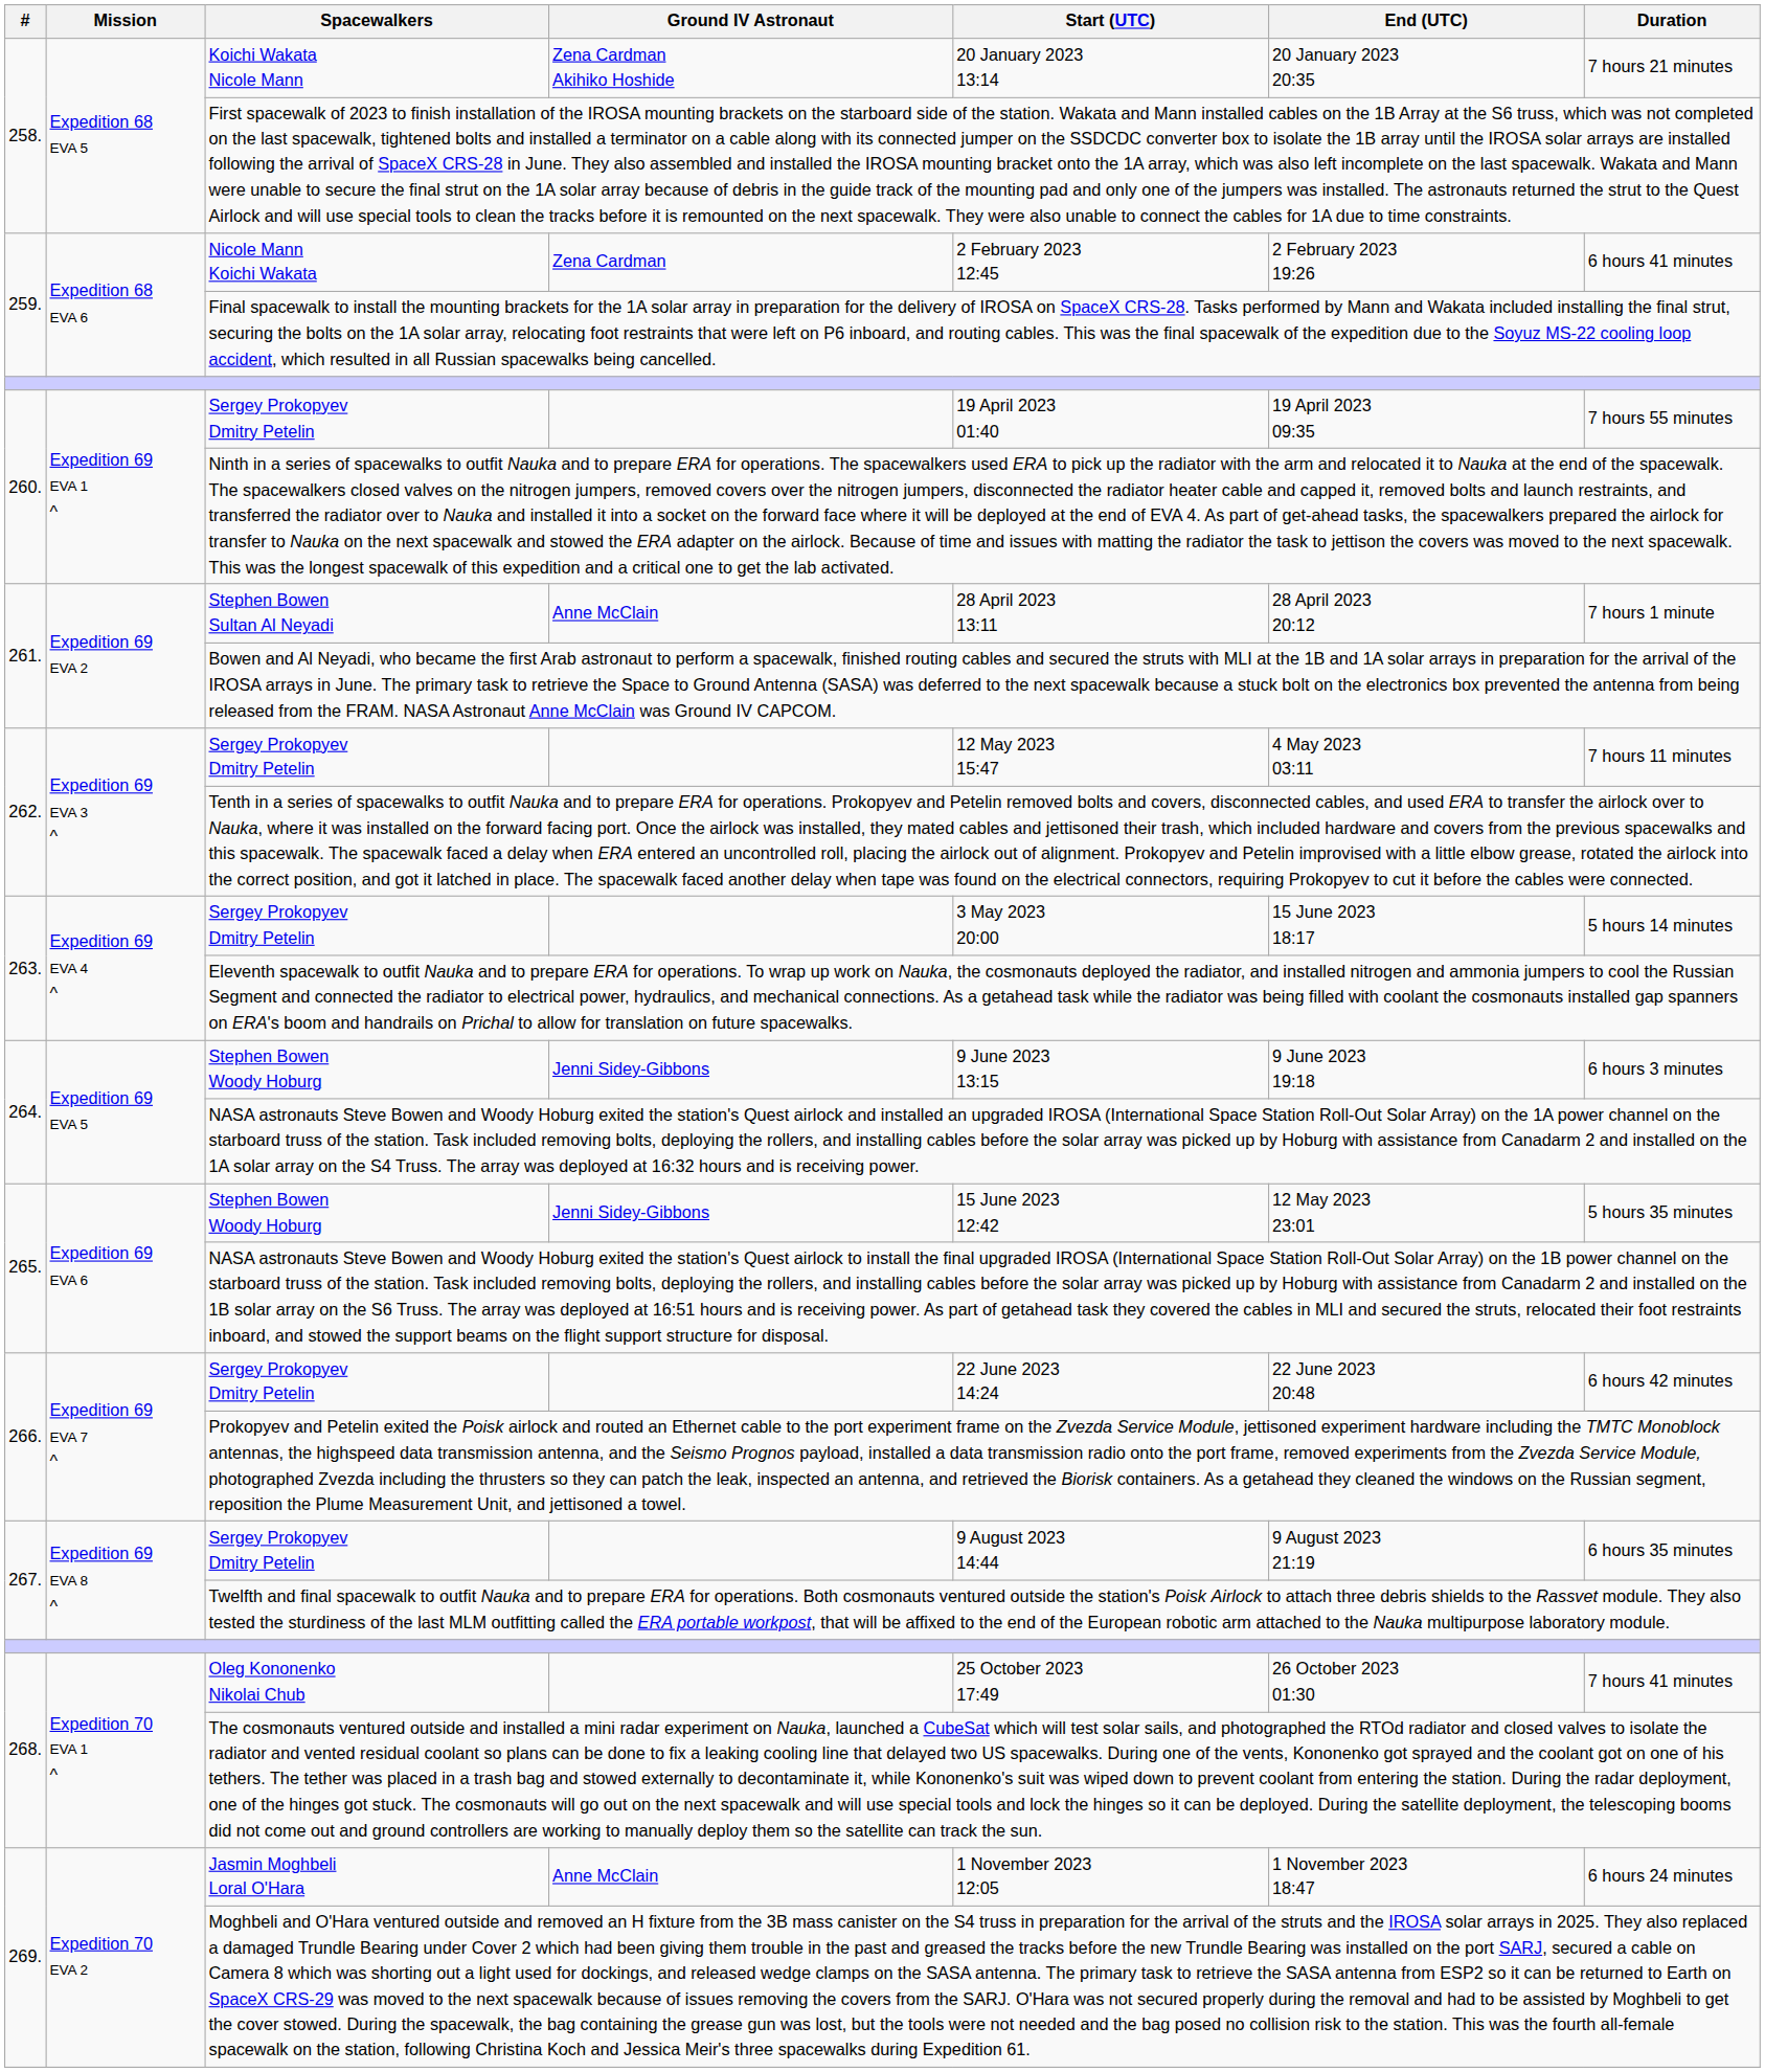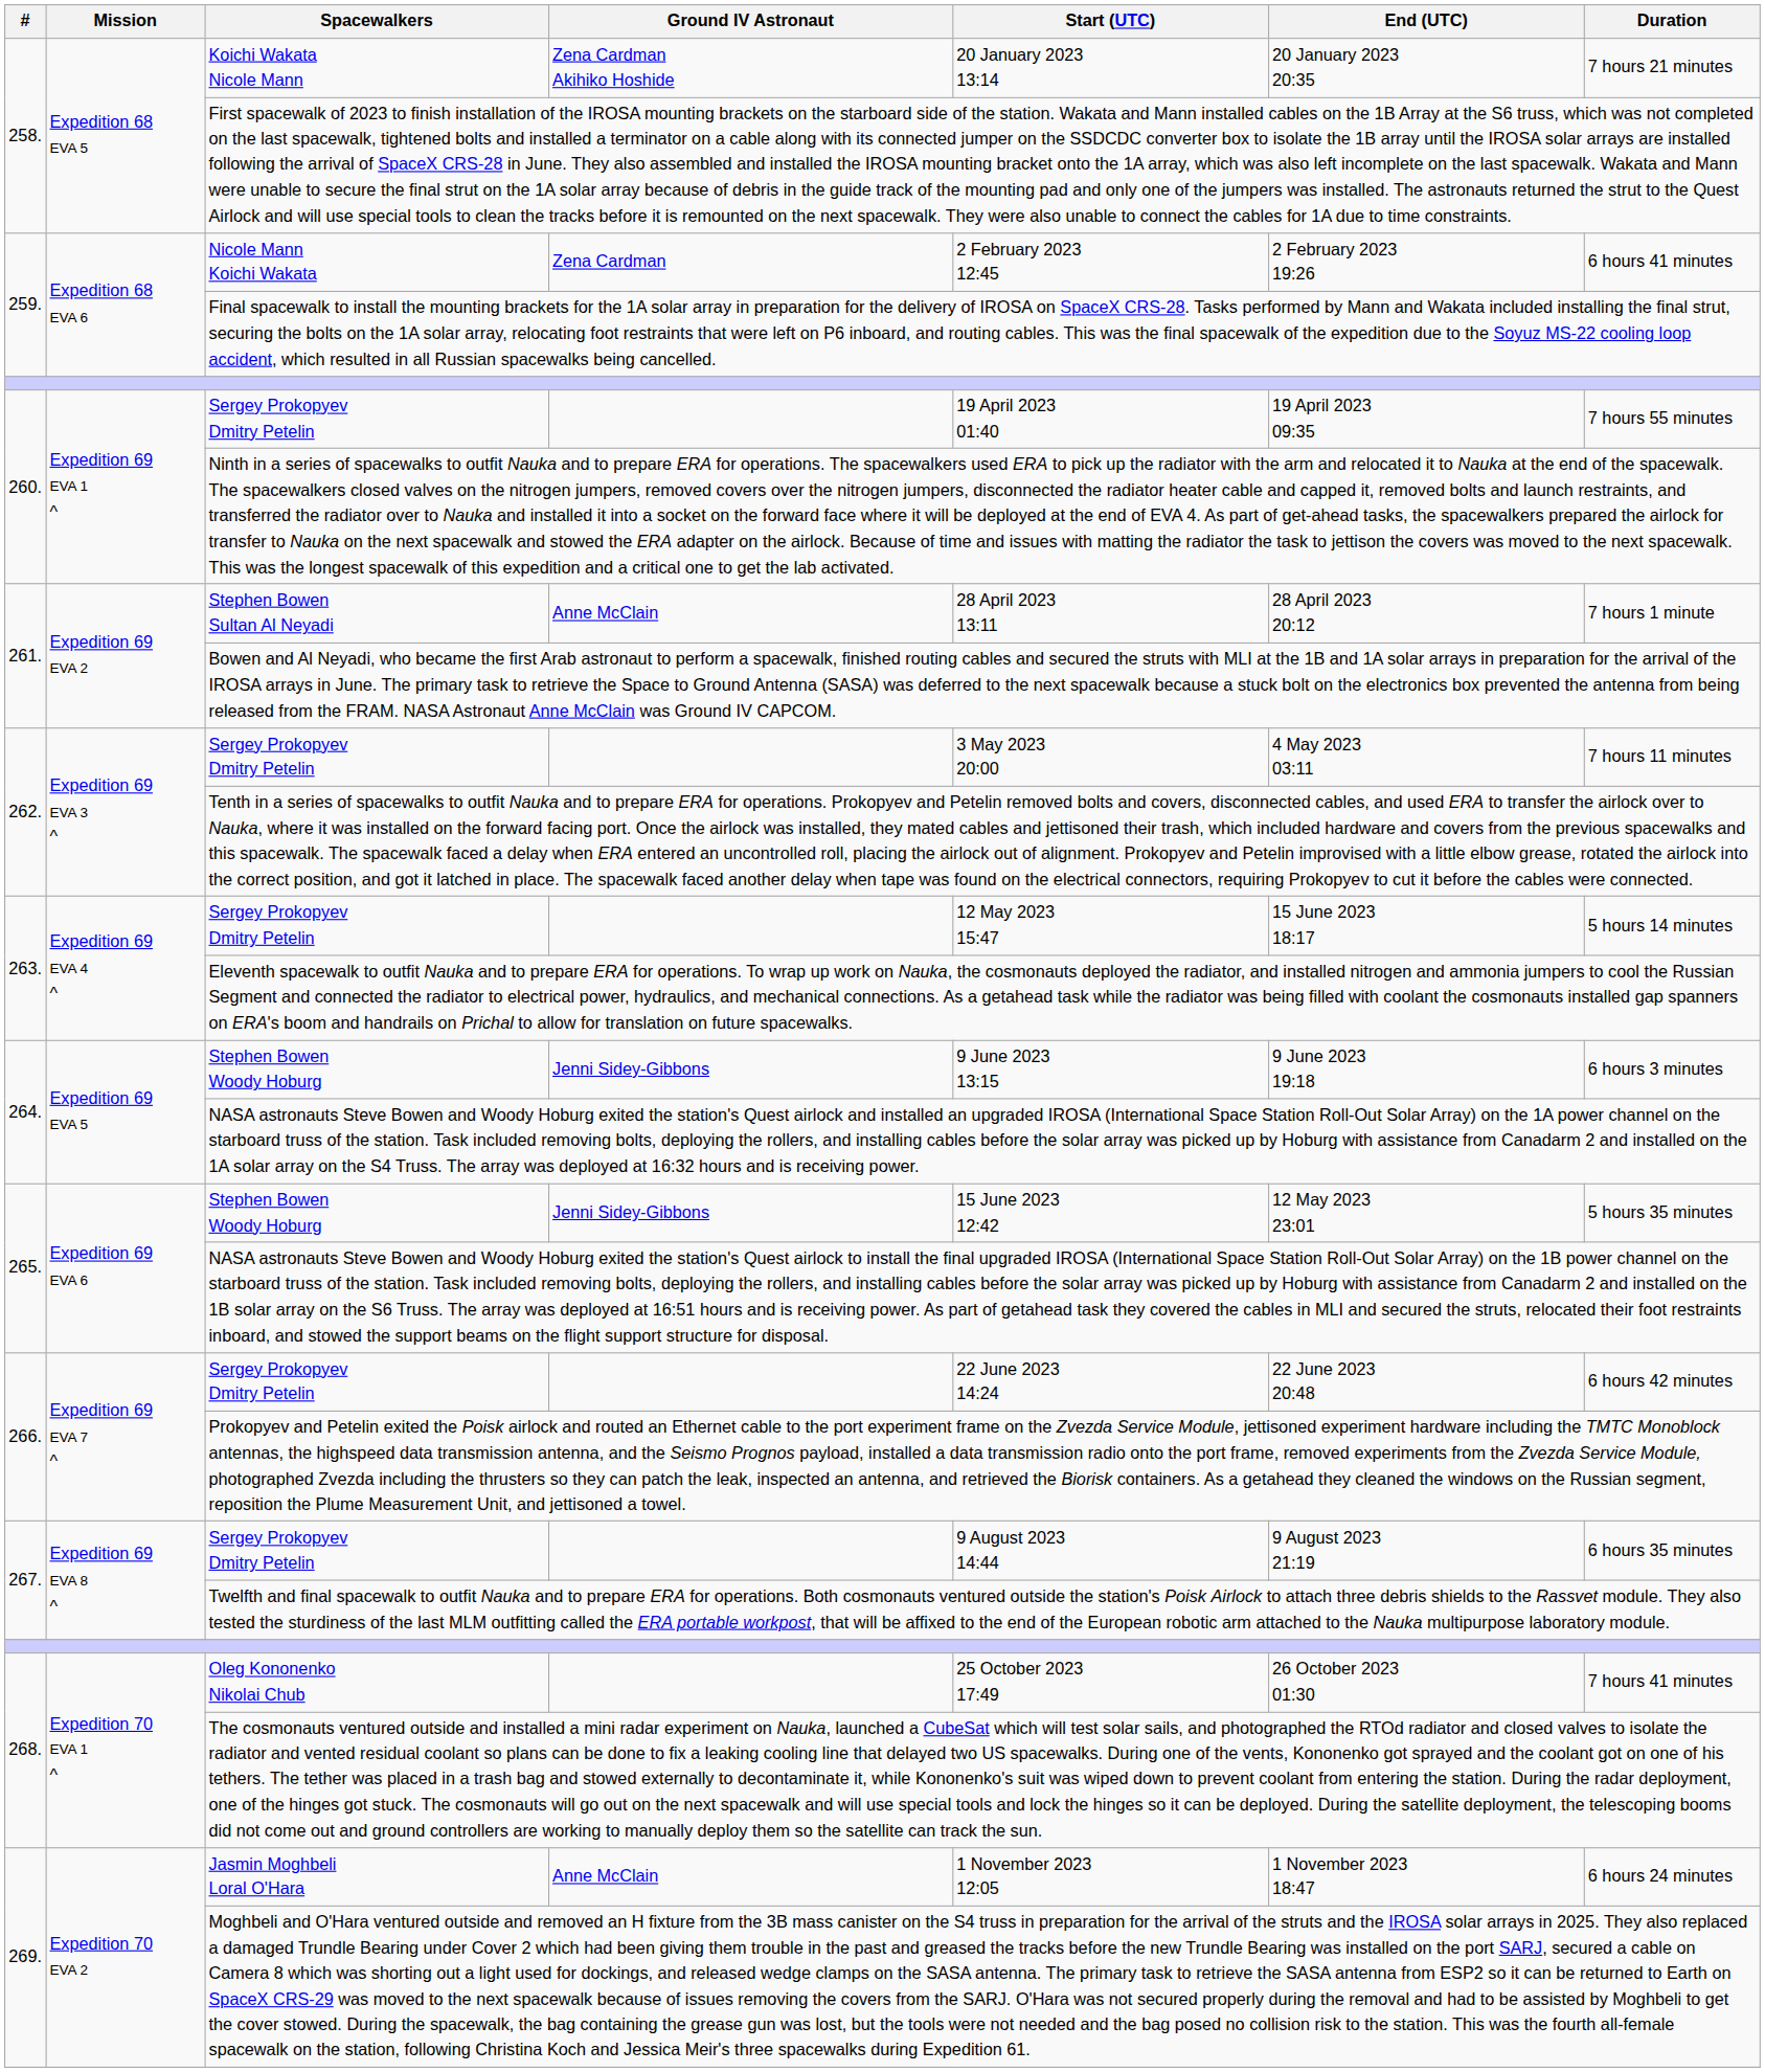262. / Sergey Prokopyev Dmitry Petelin | Start (UTC): 12 May 2023 15:47 -> 3 May 2023 20:00
263. / Sergey Prokopyev Dmitry Petelin | Start (UTC): 3 May 2023 20:00 -> 12 May 2023 15:47
